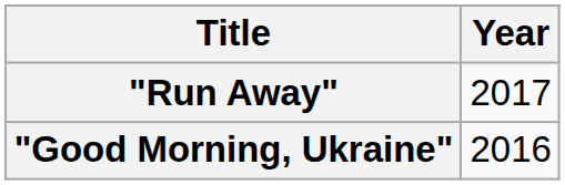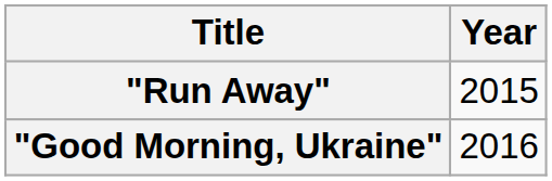"Run Away" | Year: 2017 -> 2015
